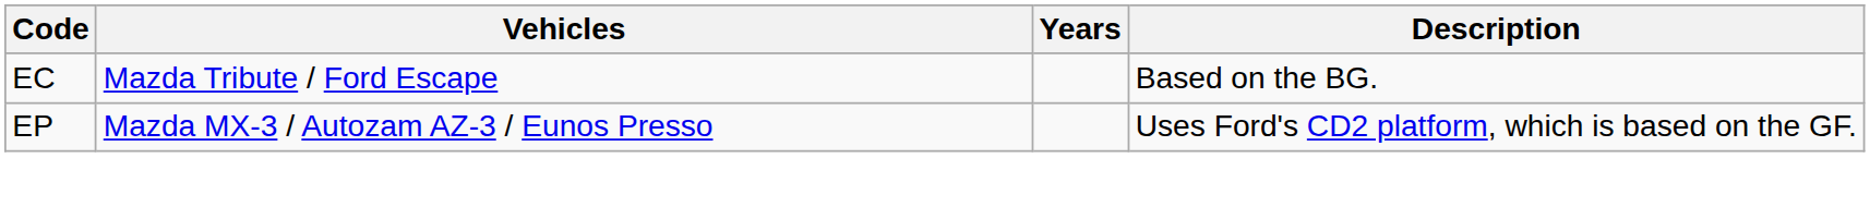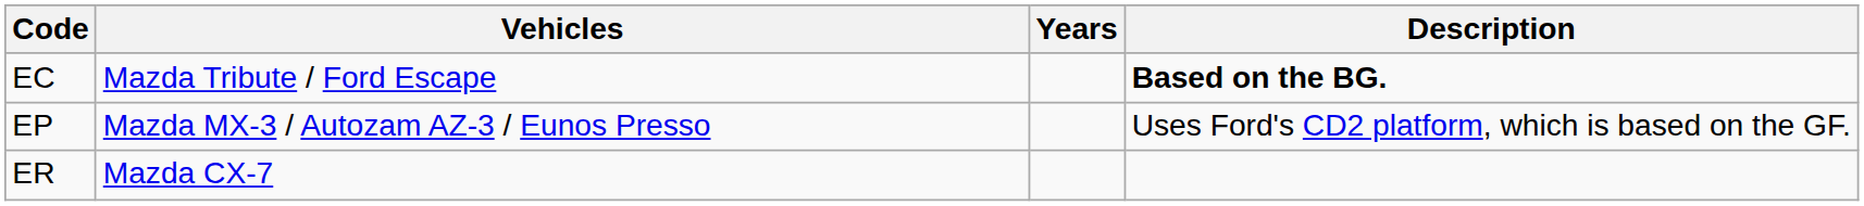EC | Description: normal -> bold
+ row: ER | Mazda CX-7
